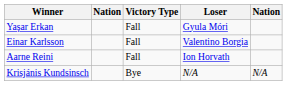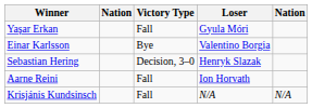Einar Karlsson | Victory Type: Fall -> Bye
+ row: Sebastian Hering | Decision, 3–0 | Henryk Slazak
Krisjánis Kundsinsch | Victory Type: Bye -> Fall
